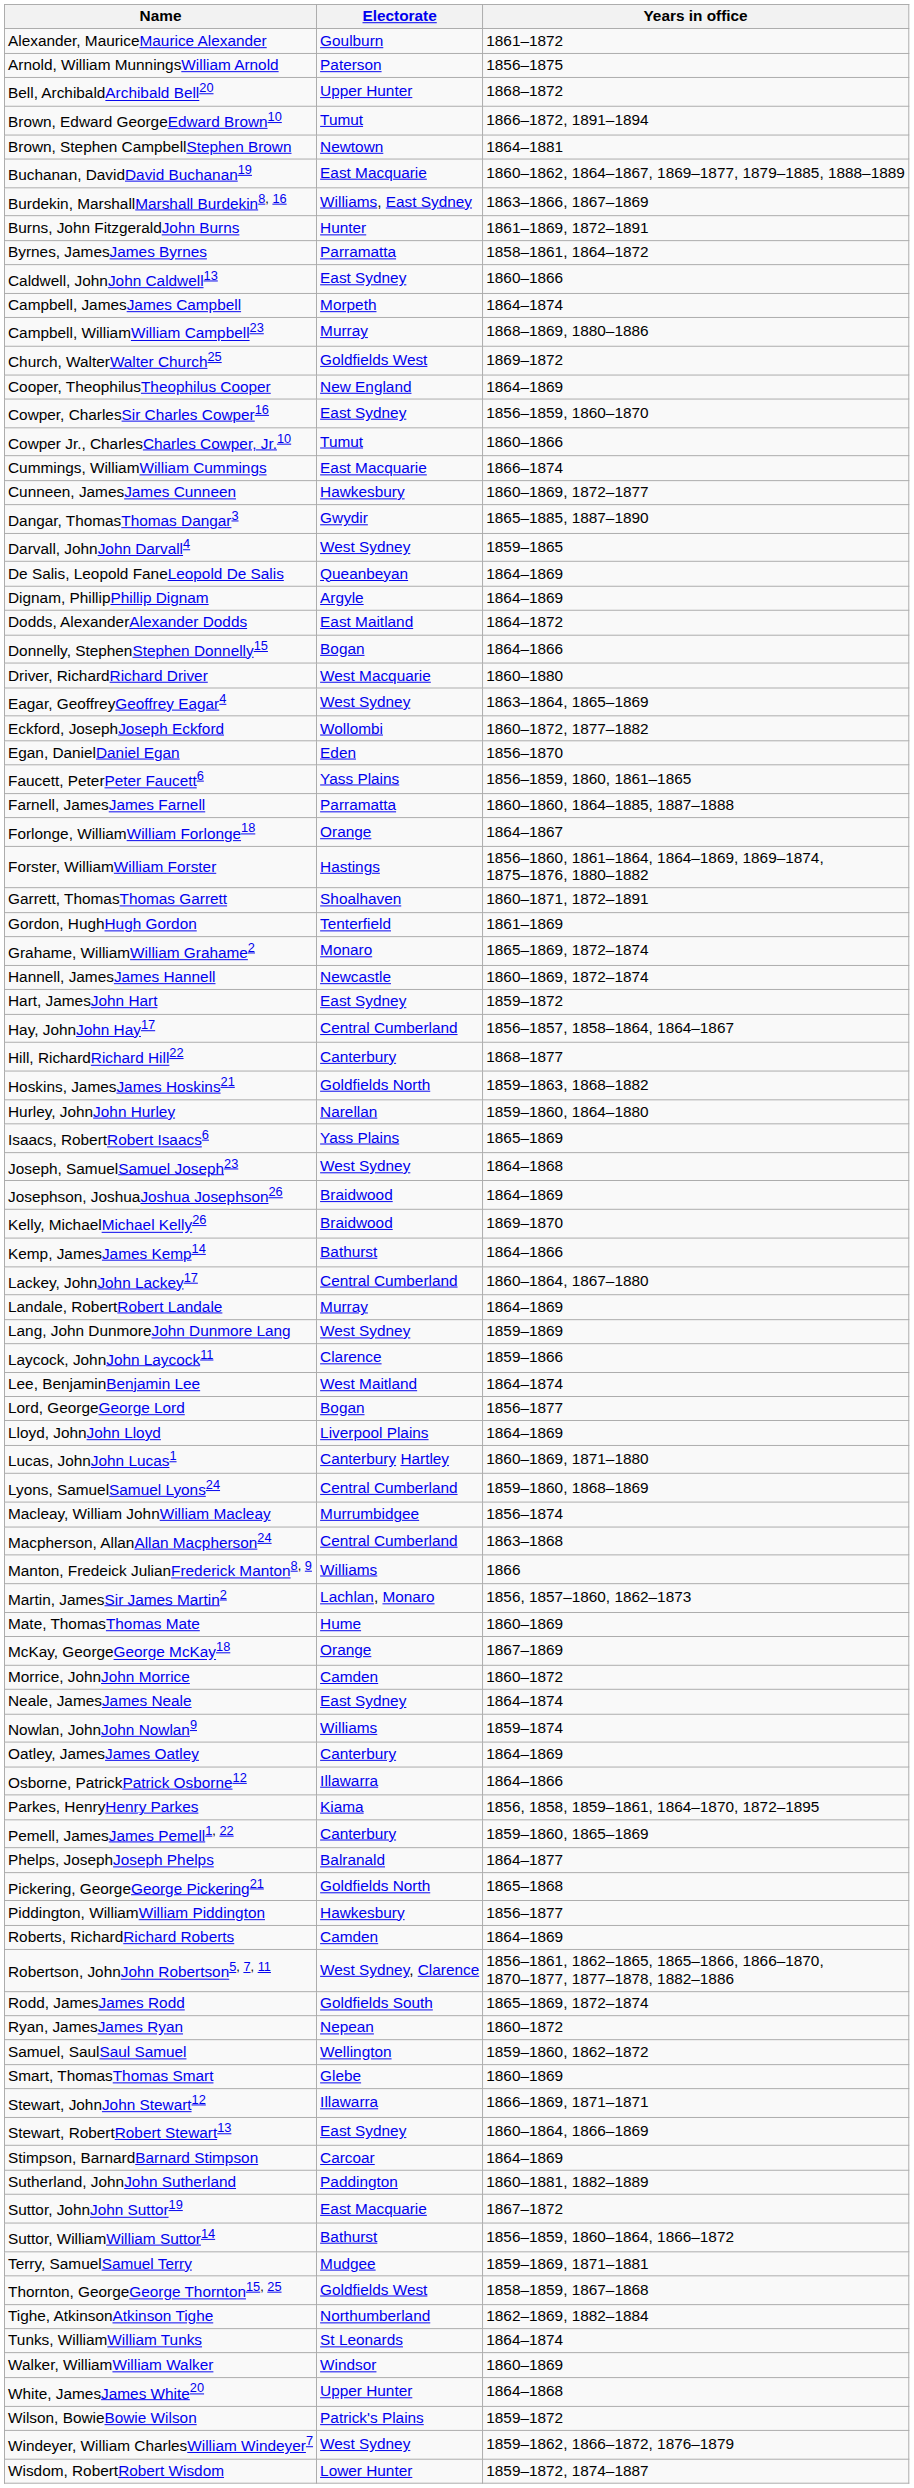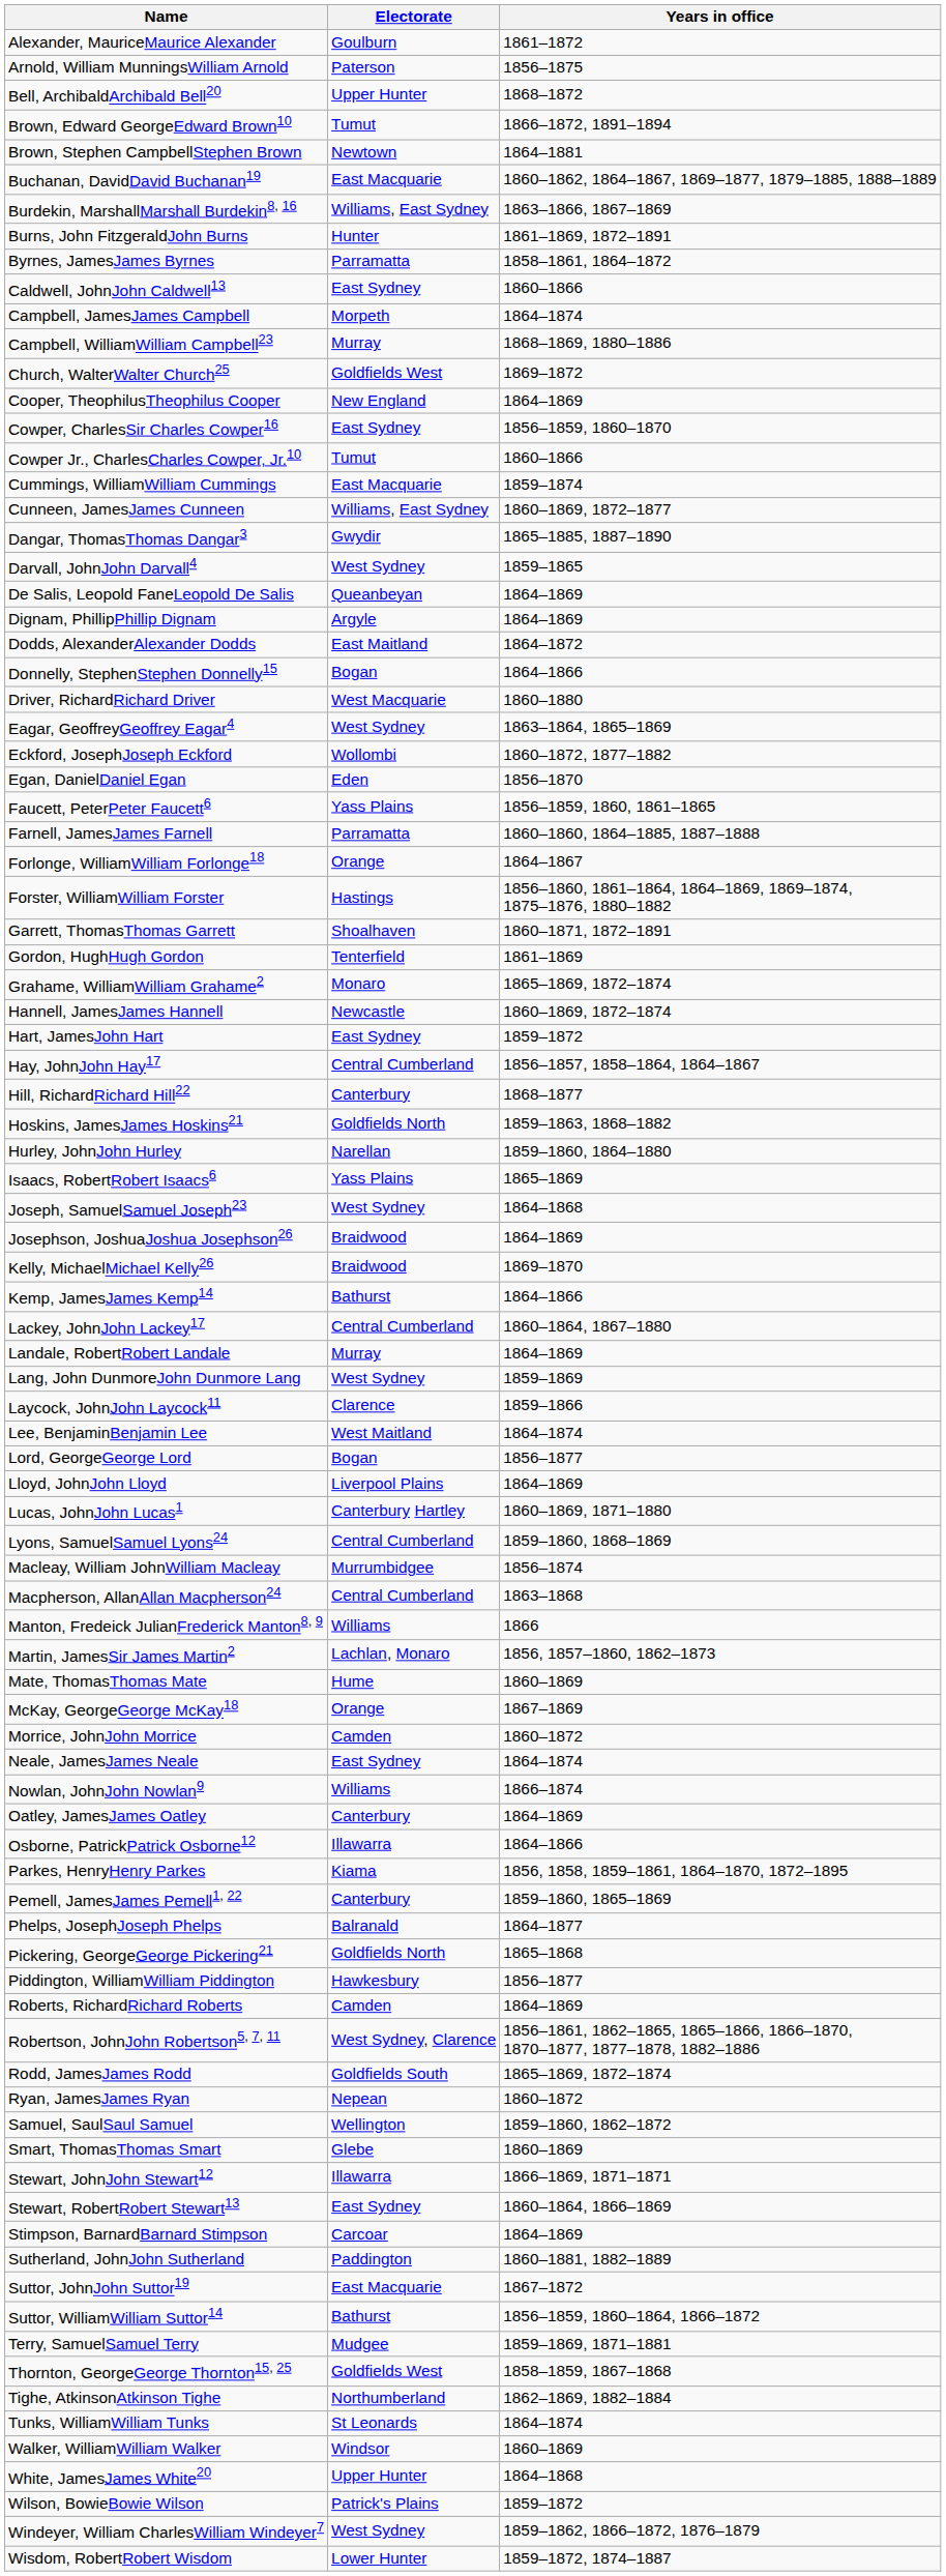Cummings, WilliamWilliam Cummings | Years in office: 1866–1874 -> 1859–1874
Cunneen, JamesJames Cunneen | Electorate: Hawkesbury -> Williams, East Sydney
Nowlan, JohnJohn Nowlan9 | Years in office: 1859–1874 -> 1866–1874
